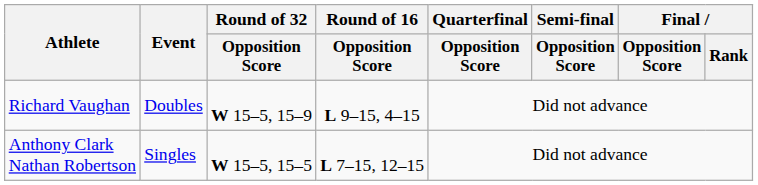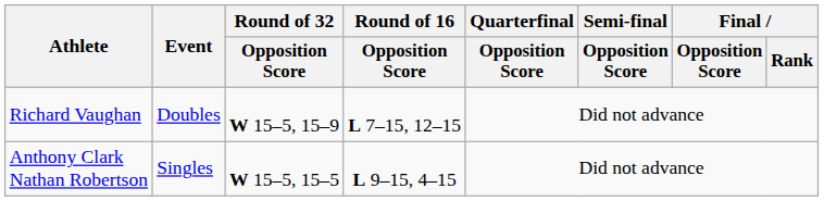Richard Vaughan | Round of 16 / Opposition Score: L 9–15, 4–15 -> L 7–15, 12–15
Anthony Clark Nathan Robertson | Round of 16 / Opposition Score: L 7–15, 12–15 -> L 9–15, 4–15
